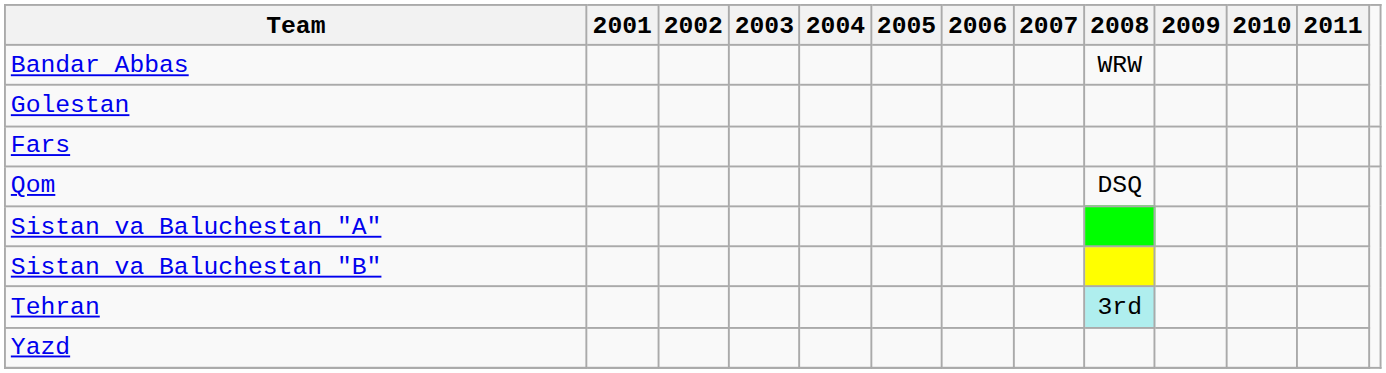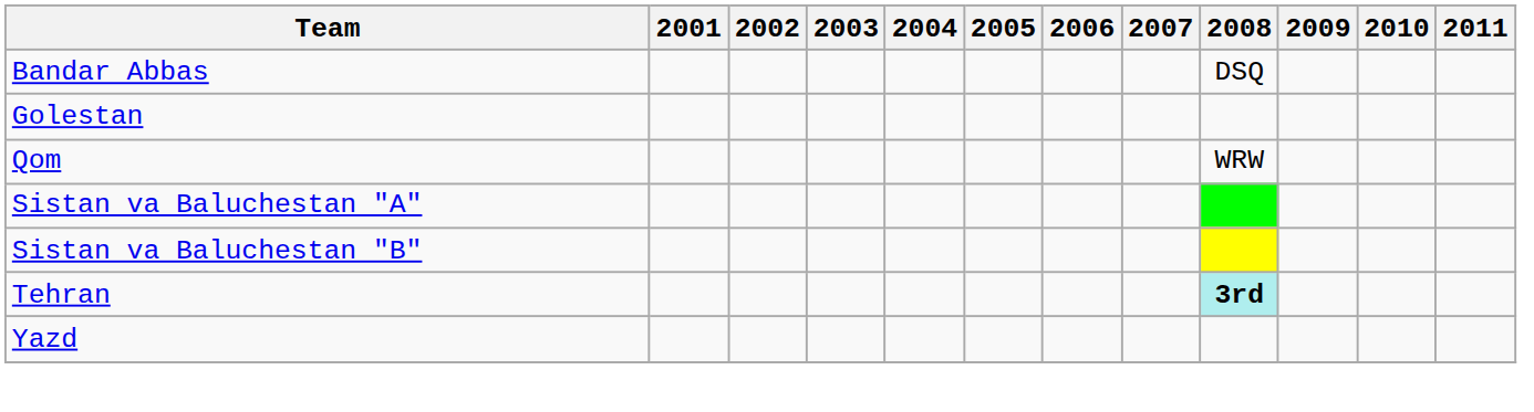Bandar Abbas | 2008: WRW -> DSQ
- row: Fars
Qom | 2008: DSQ -> WRW
Tehran | 2008: normal -> bold
